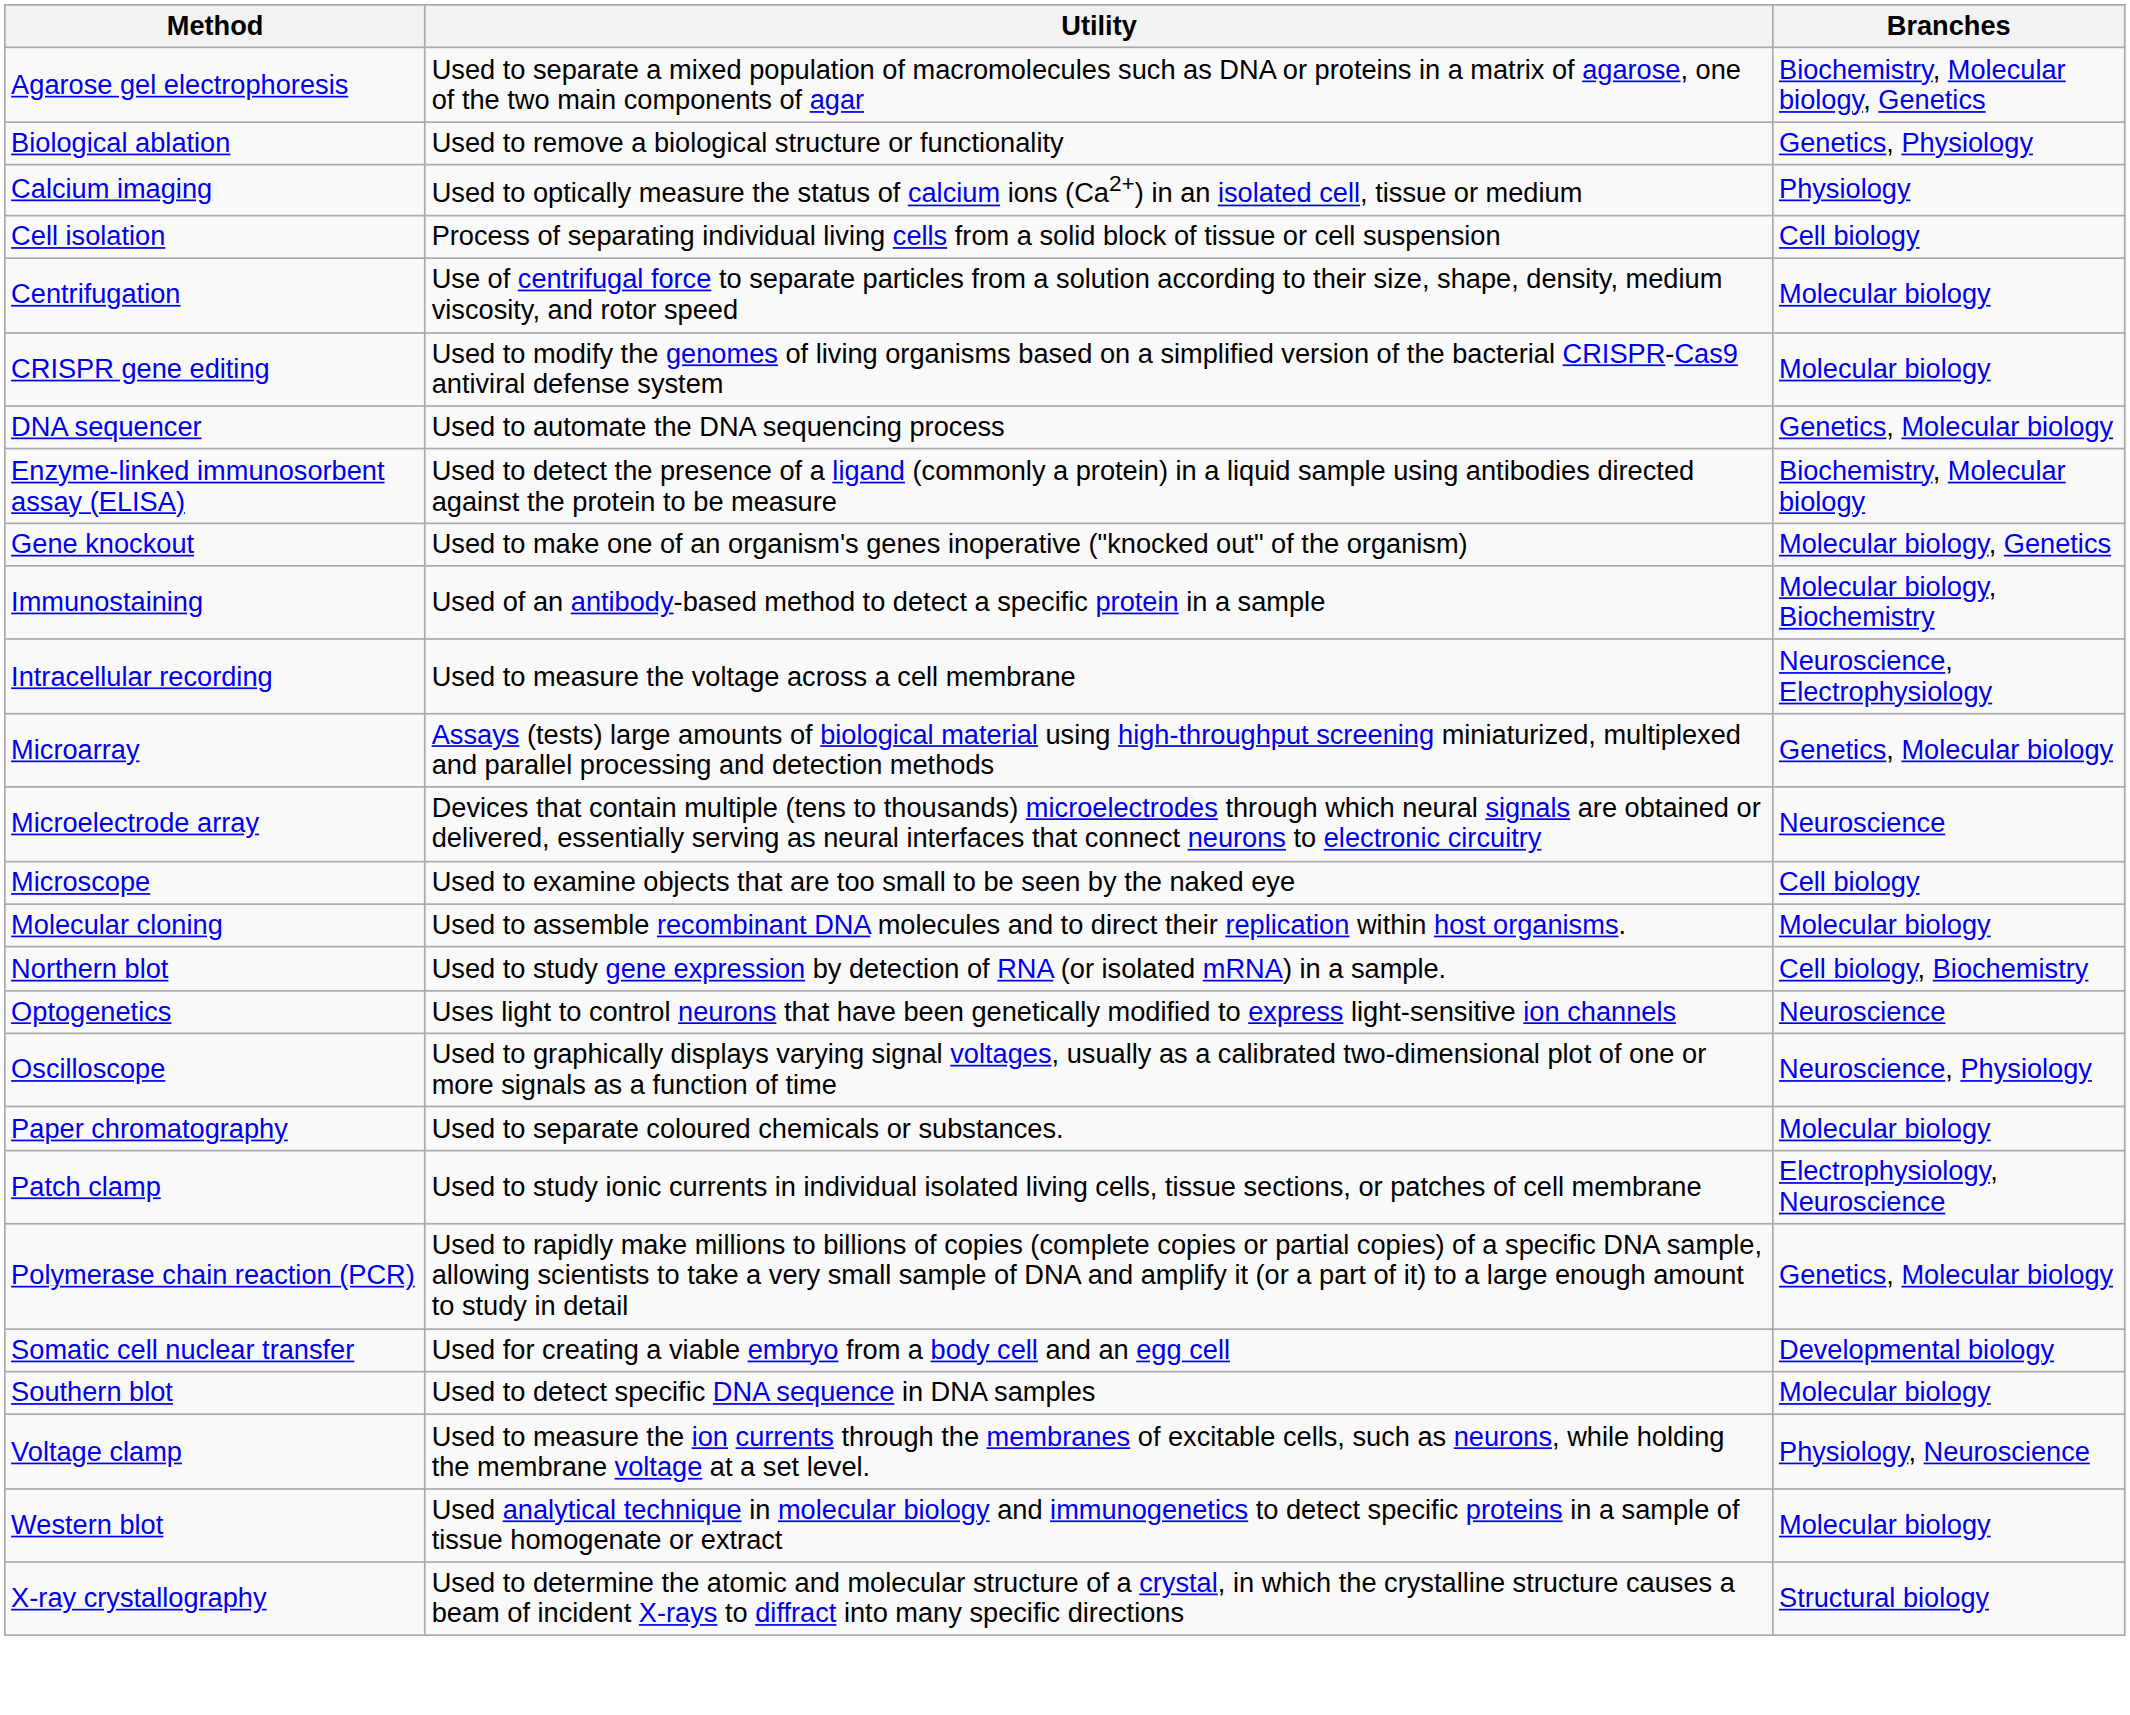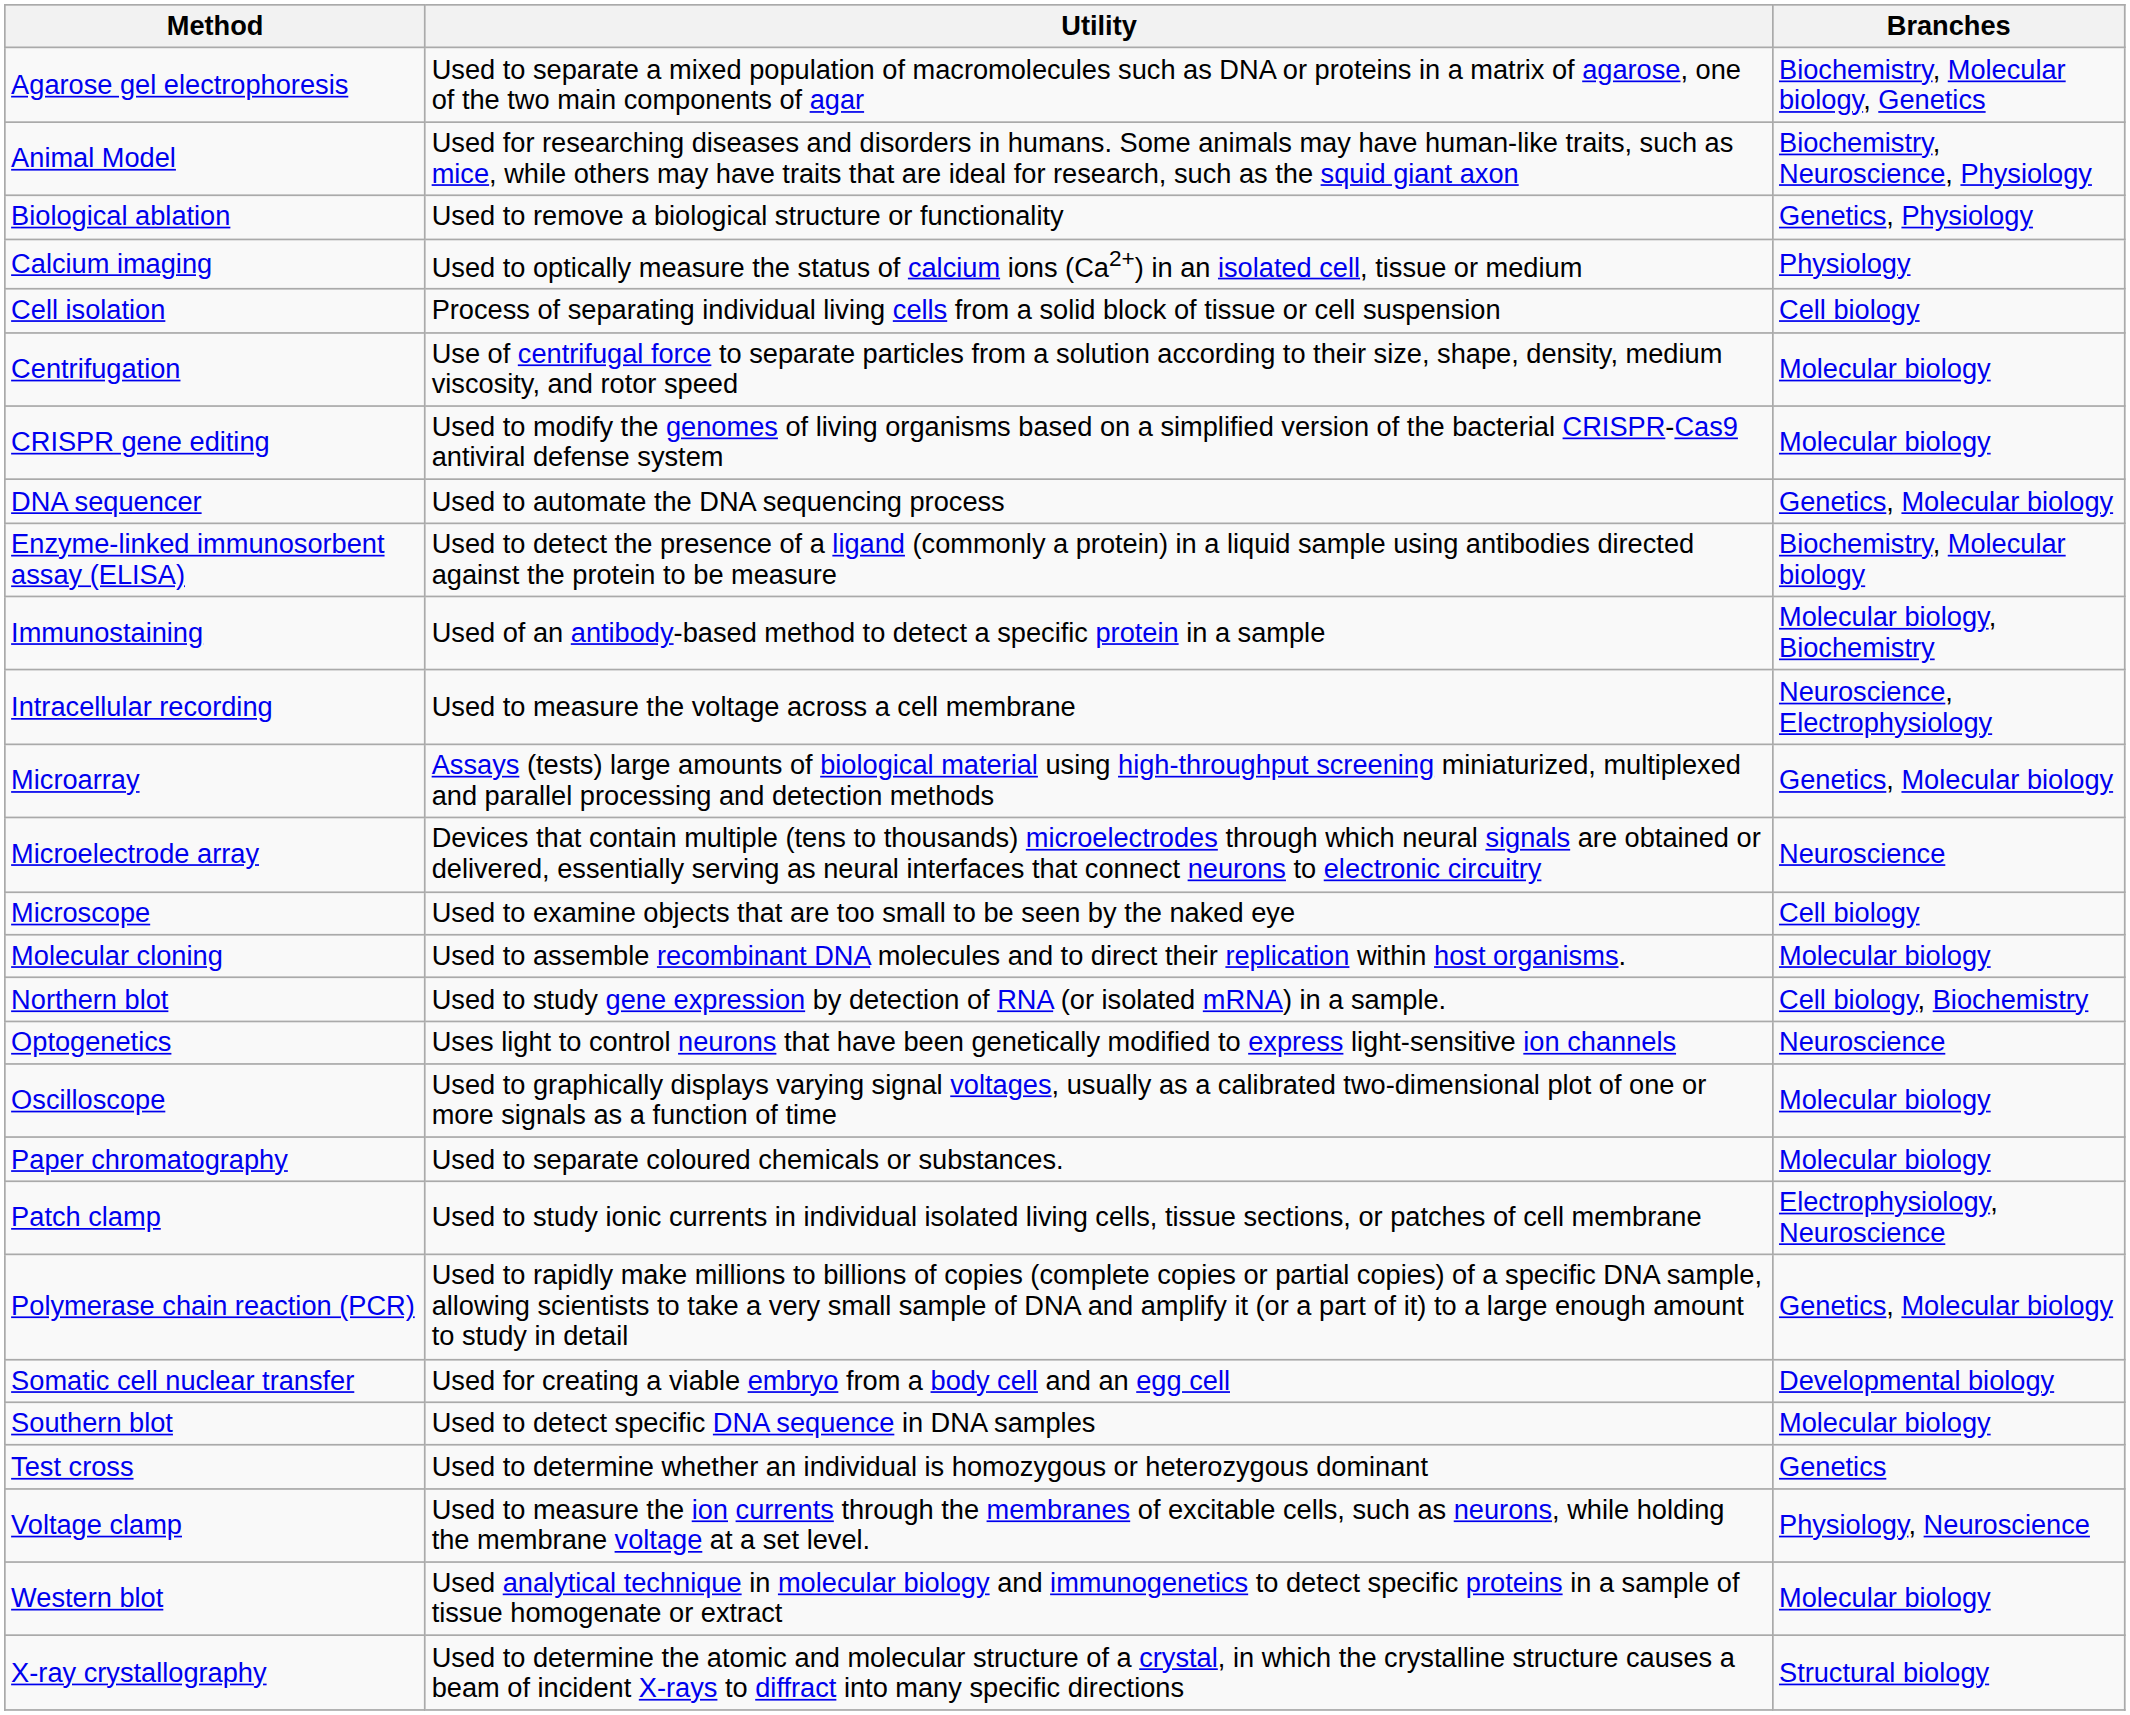+ row: Animal Model | Used for researching diseases and disorders in humans. Some animals may have human-like traits, such as mice, while others may have traits that are ideal for research, such as the squid giant axon | Biochemistry, Neuroscience, Physiology
- row: Gene knockout | Used to make one of an organism's genes inoperative ("knocked out" of the organism) | Molecular biology, Genetics
Oscilloscope | Branches: Neuroscience, Physiology -> Molecular biology
+ row: Test cross | Used to determine whether an individual is homozygous or heterozygous dominant | Genetics
